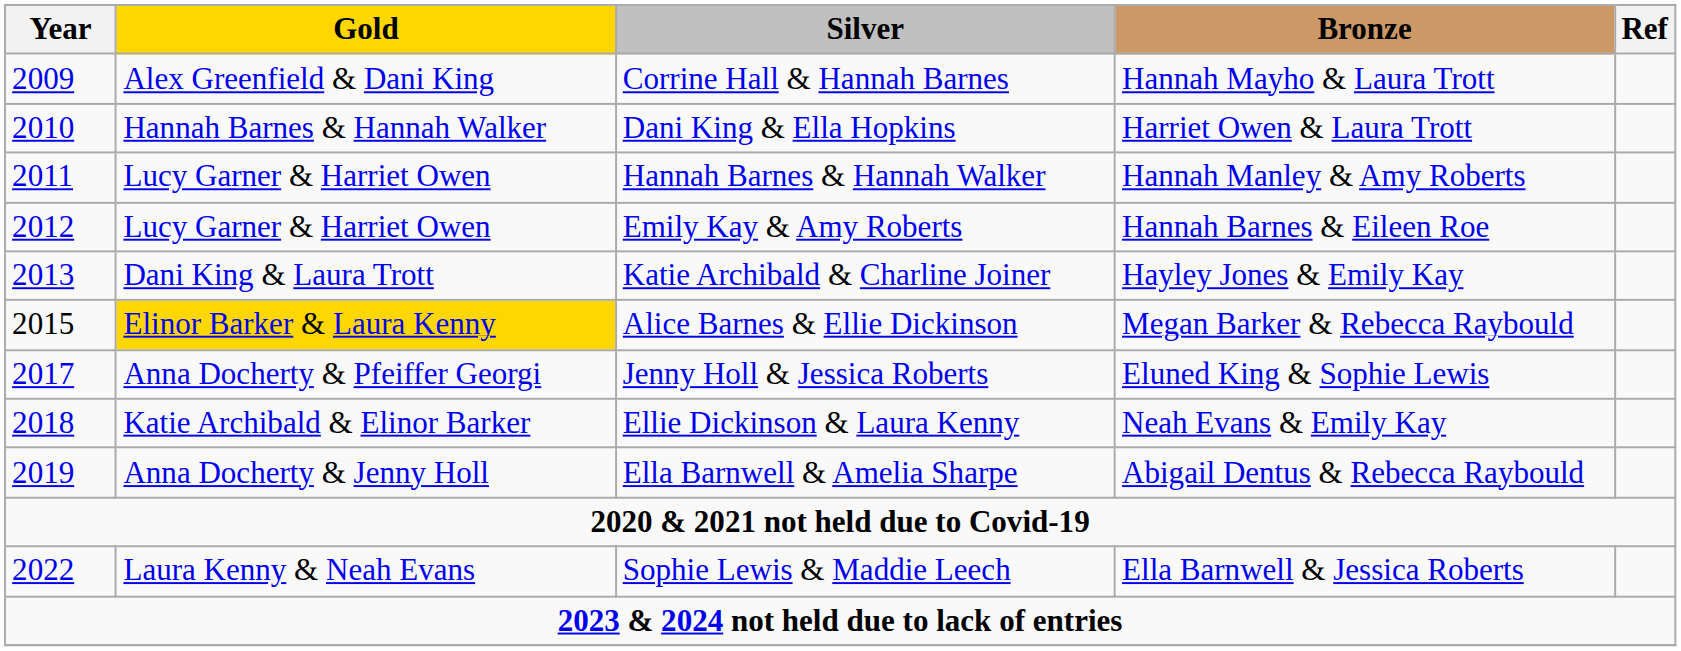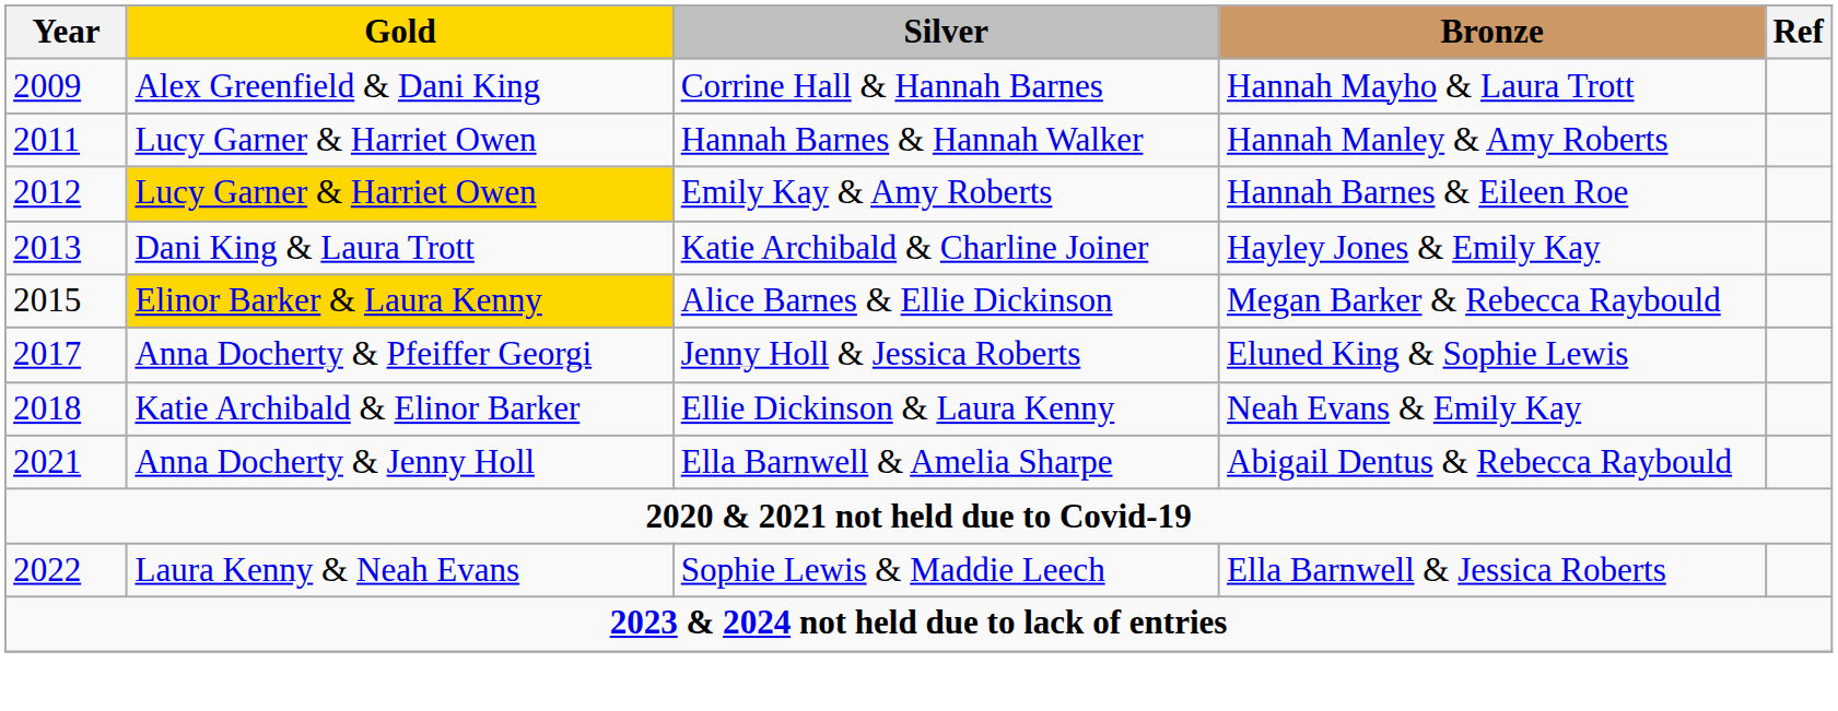- row: 2010 | Hannah Barnes & Hannah Walker | Dani King & Ella Hopkins | Harriet Owen & Laura Trott
Emily Kay & Amy Roberts | Gold: no background -> gold background
Ella Barnwell & Amelia Sharpe | Year: 2019 -> 2021
